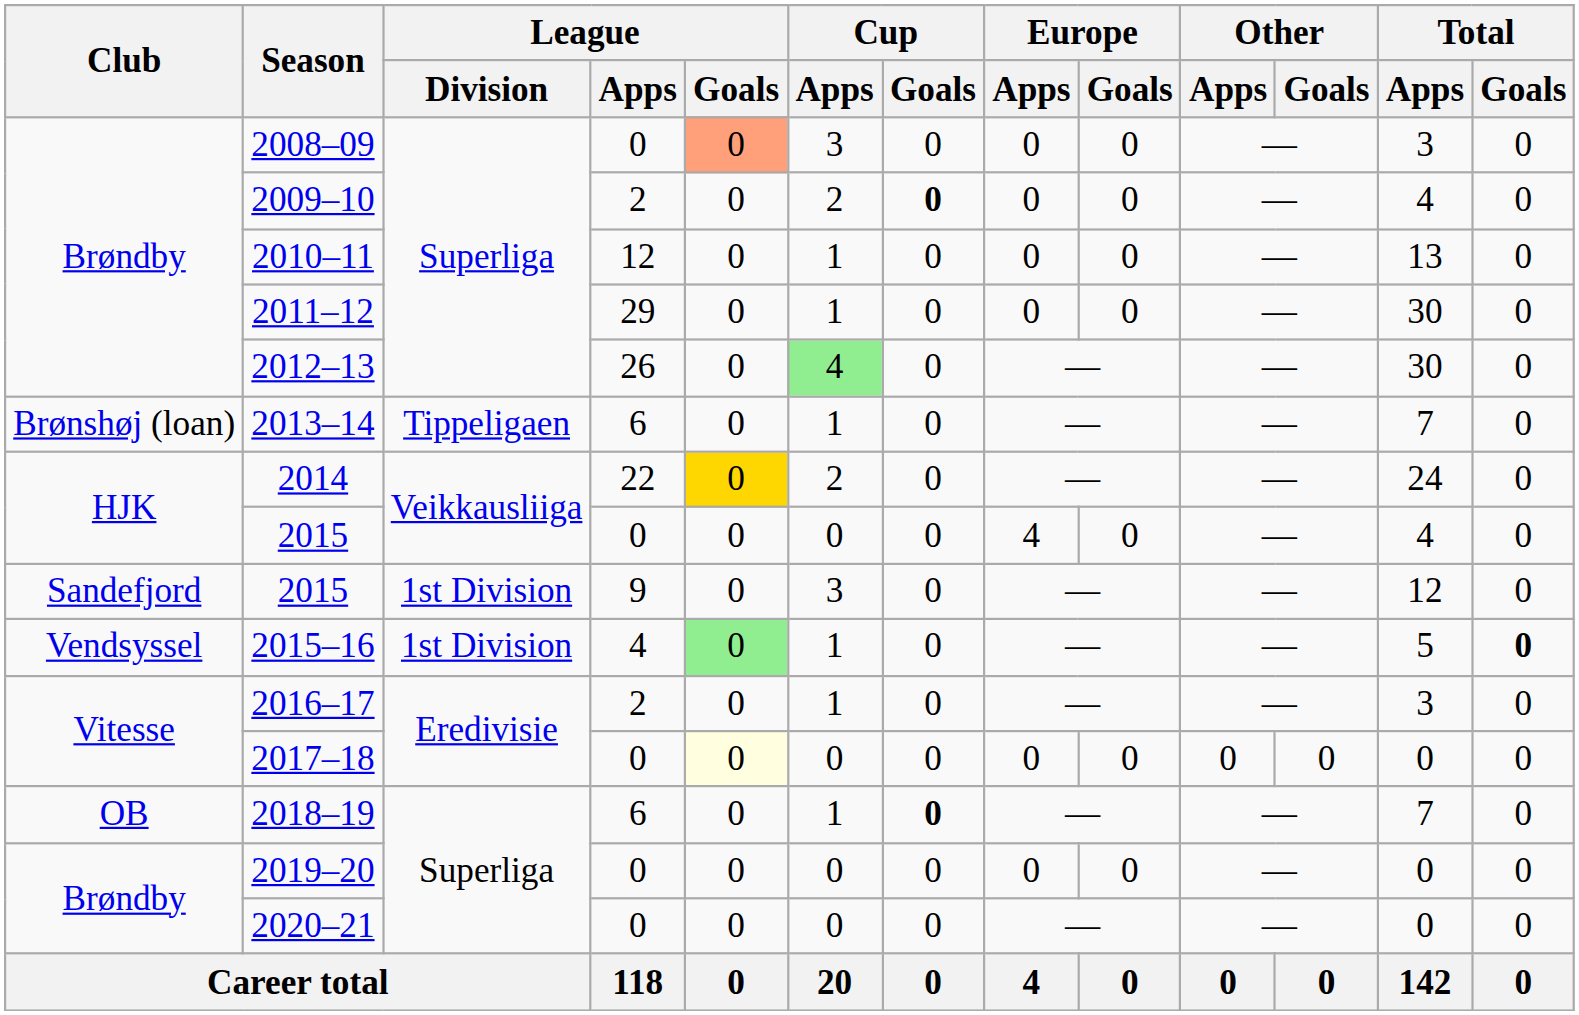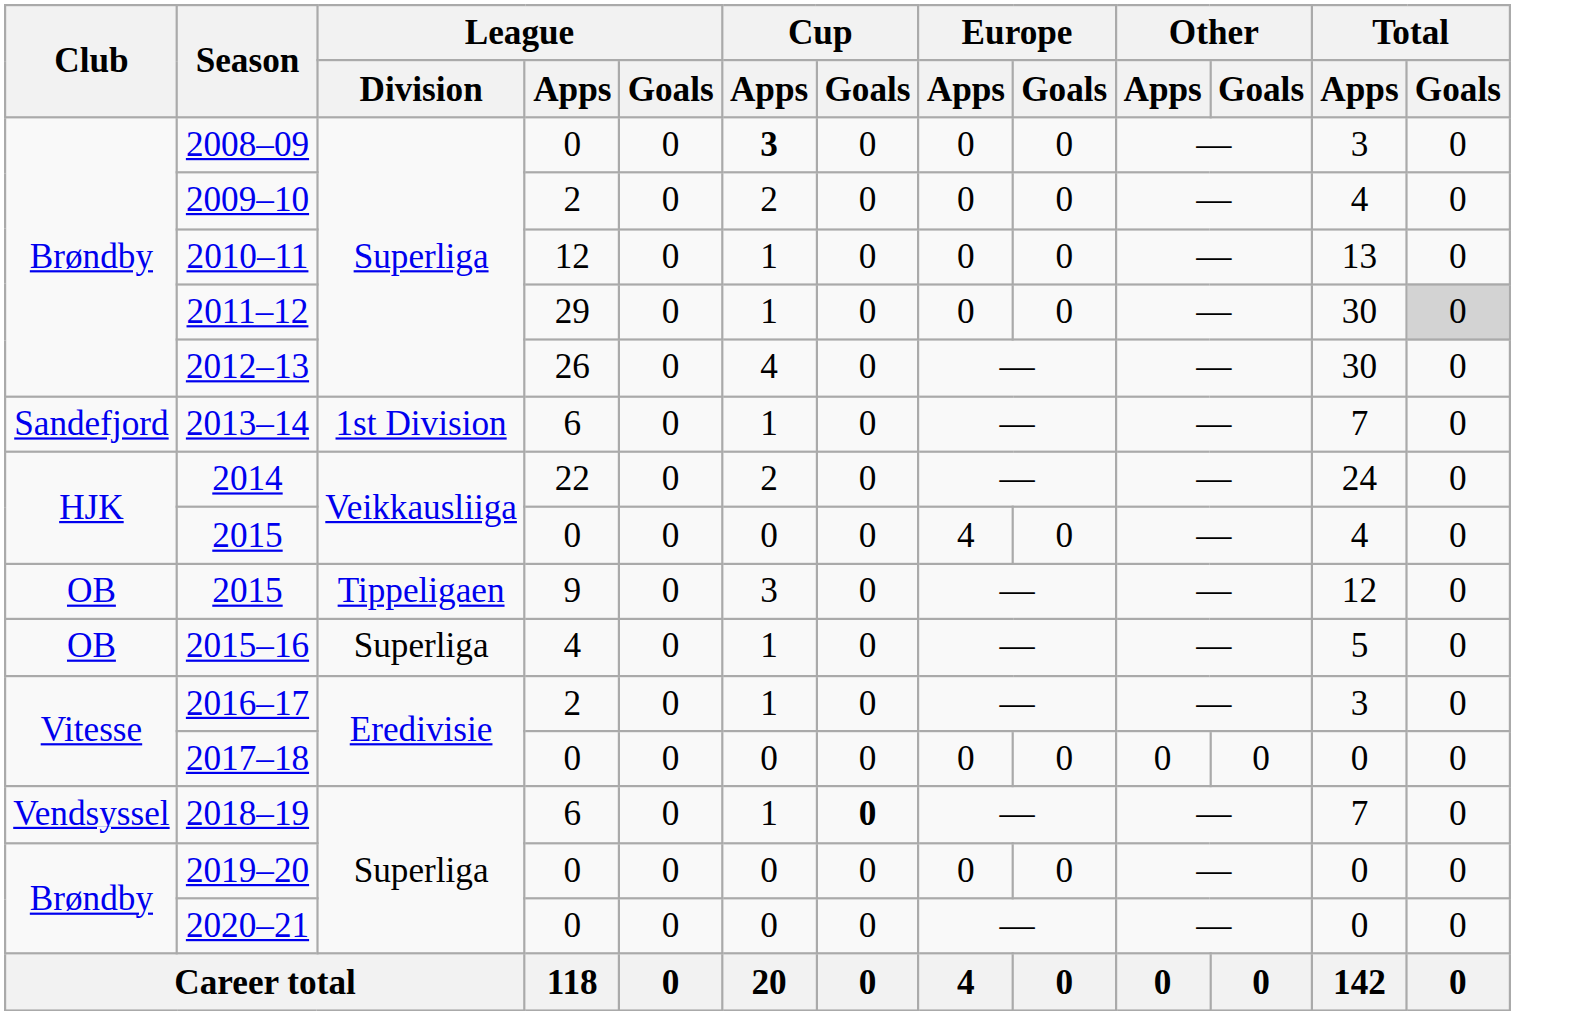2008–09 | League / Goals: lightsalmon background -> no background
2008–09 | Cup / Apps: normal -> bold
2009–10 | Cup / Goals: bold -> normal
2011–12 | Total / Goals: no background -> lightgrey background
2012–13 | Cup / Apps: lightgreen background -> no background
2013–14 | Club: Brønshøj (loan) -> Sandefjord
2013–14 | League / Division: Tippeligaen -> 1st Division
2014 | League / Goals: gold background -> no background
2015 / 9 | Club: Sandefjord -> OB
2015 / 9 | League / Division: 1st Division -> Tippeligaen
2015–16 | Club: Vendsyssel -> OB
2015–16 | League / Division: 1st Division -> Superliga
2015–16 | League / Goals: lightgreen background -> no background
2015–16 | Total / Goals: bold -> normal
2017–18 | League / Goals: lightyellow background -> no background
2018–19 | Club: OB -> Vendsyssel
